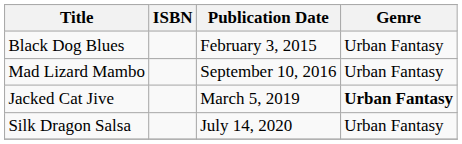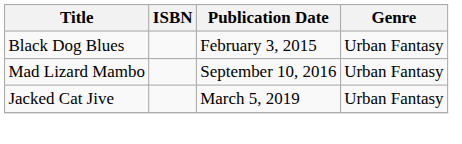Jacked Cat Jive | Genre: bold -> normal
- row: Silk Dragon Salsa | July 14, 2020 | Urban Fantasy
